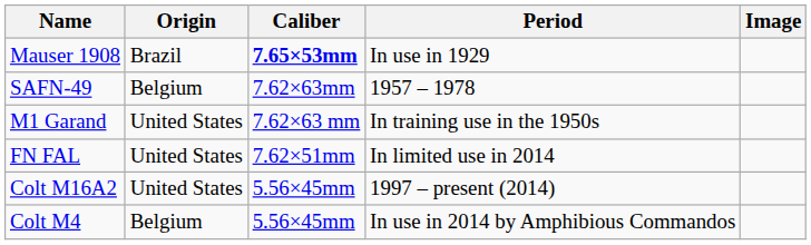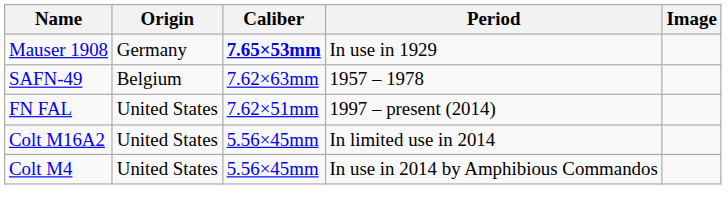Mauser 1908 | Origin: Brazil -> Germany
- row: M1 Garand | United States | 7.62×63 mm | In training use in the 1950s
FN FAL | Period: In limited use in 2014 -> 1997 – present (2014)
Colt M16A2 | Period: 1997 – present (2014) -> In limited use in 2014
Colt M4 | Origin: Belgium -> United States
